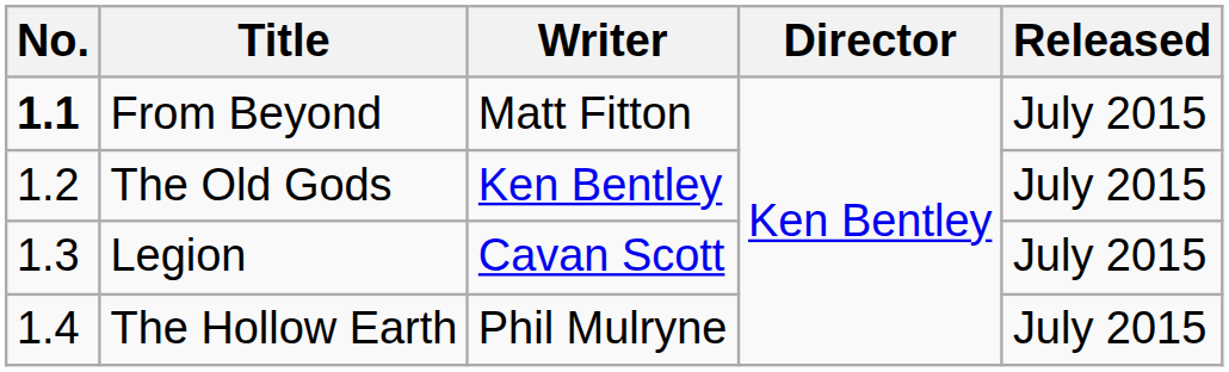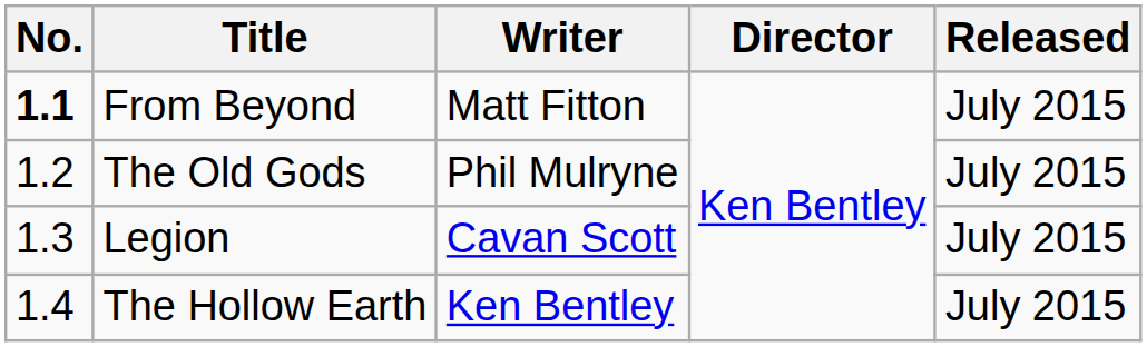The Old Gods | Writer: Ken Bentley -> Phil Mulryne
The Hollow Earth | Writer: Phil Mulryne -> Ken Bentley
